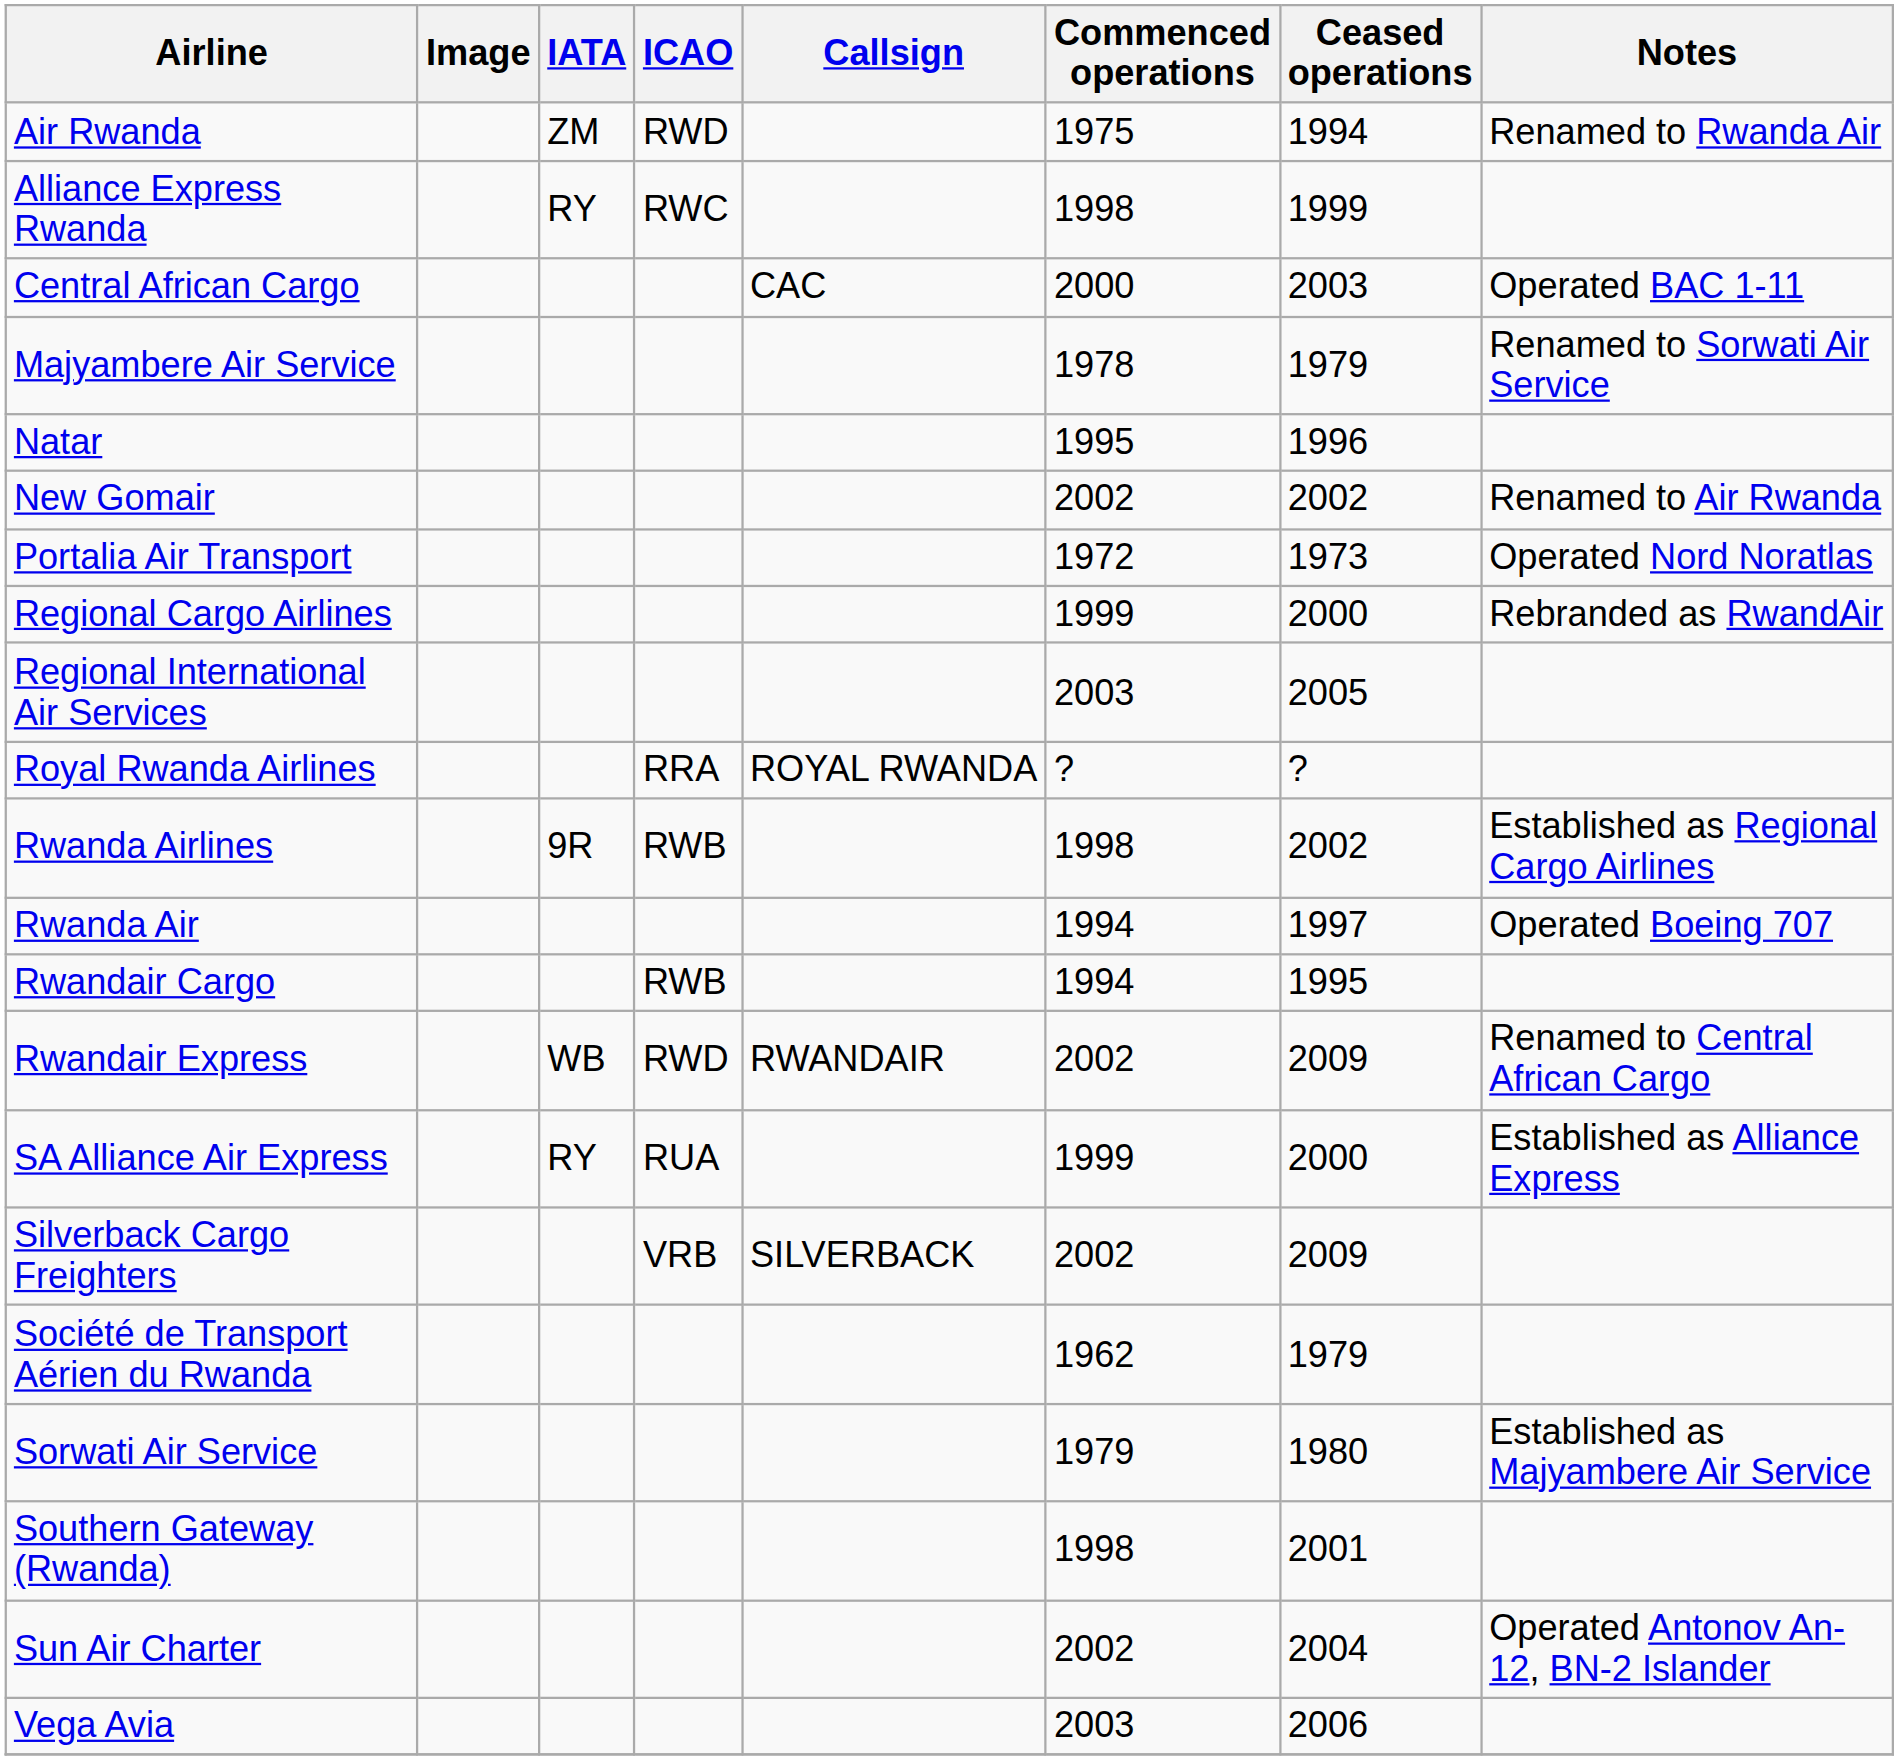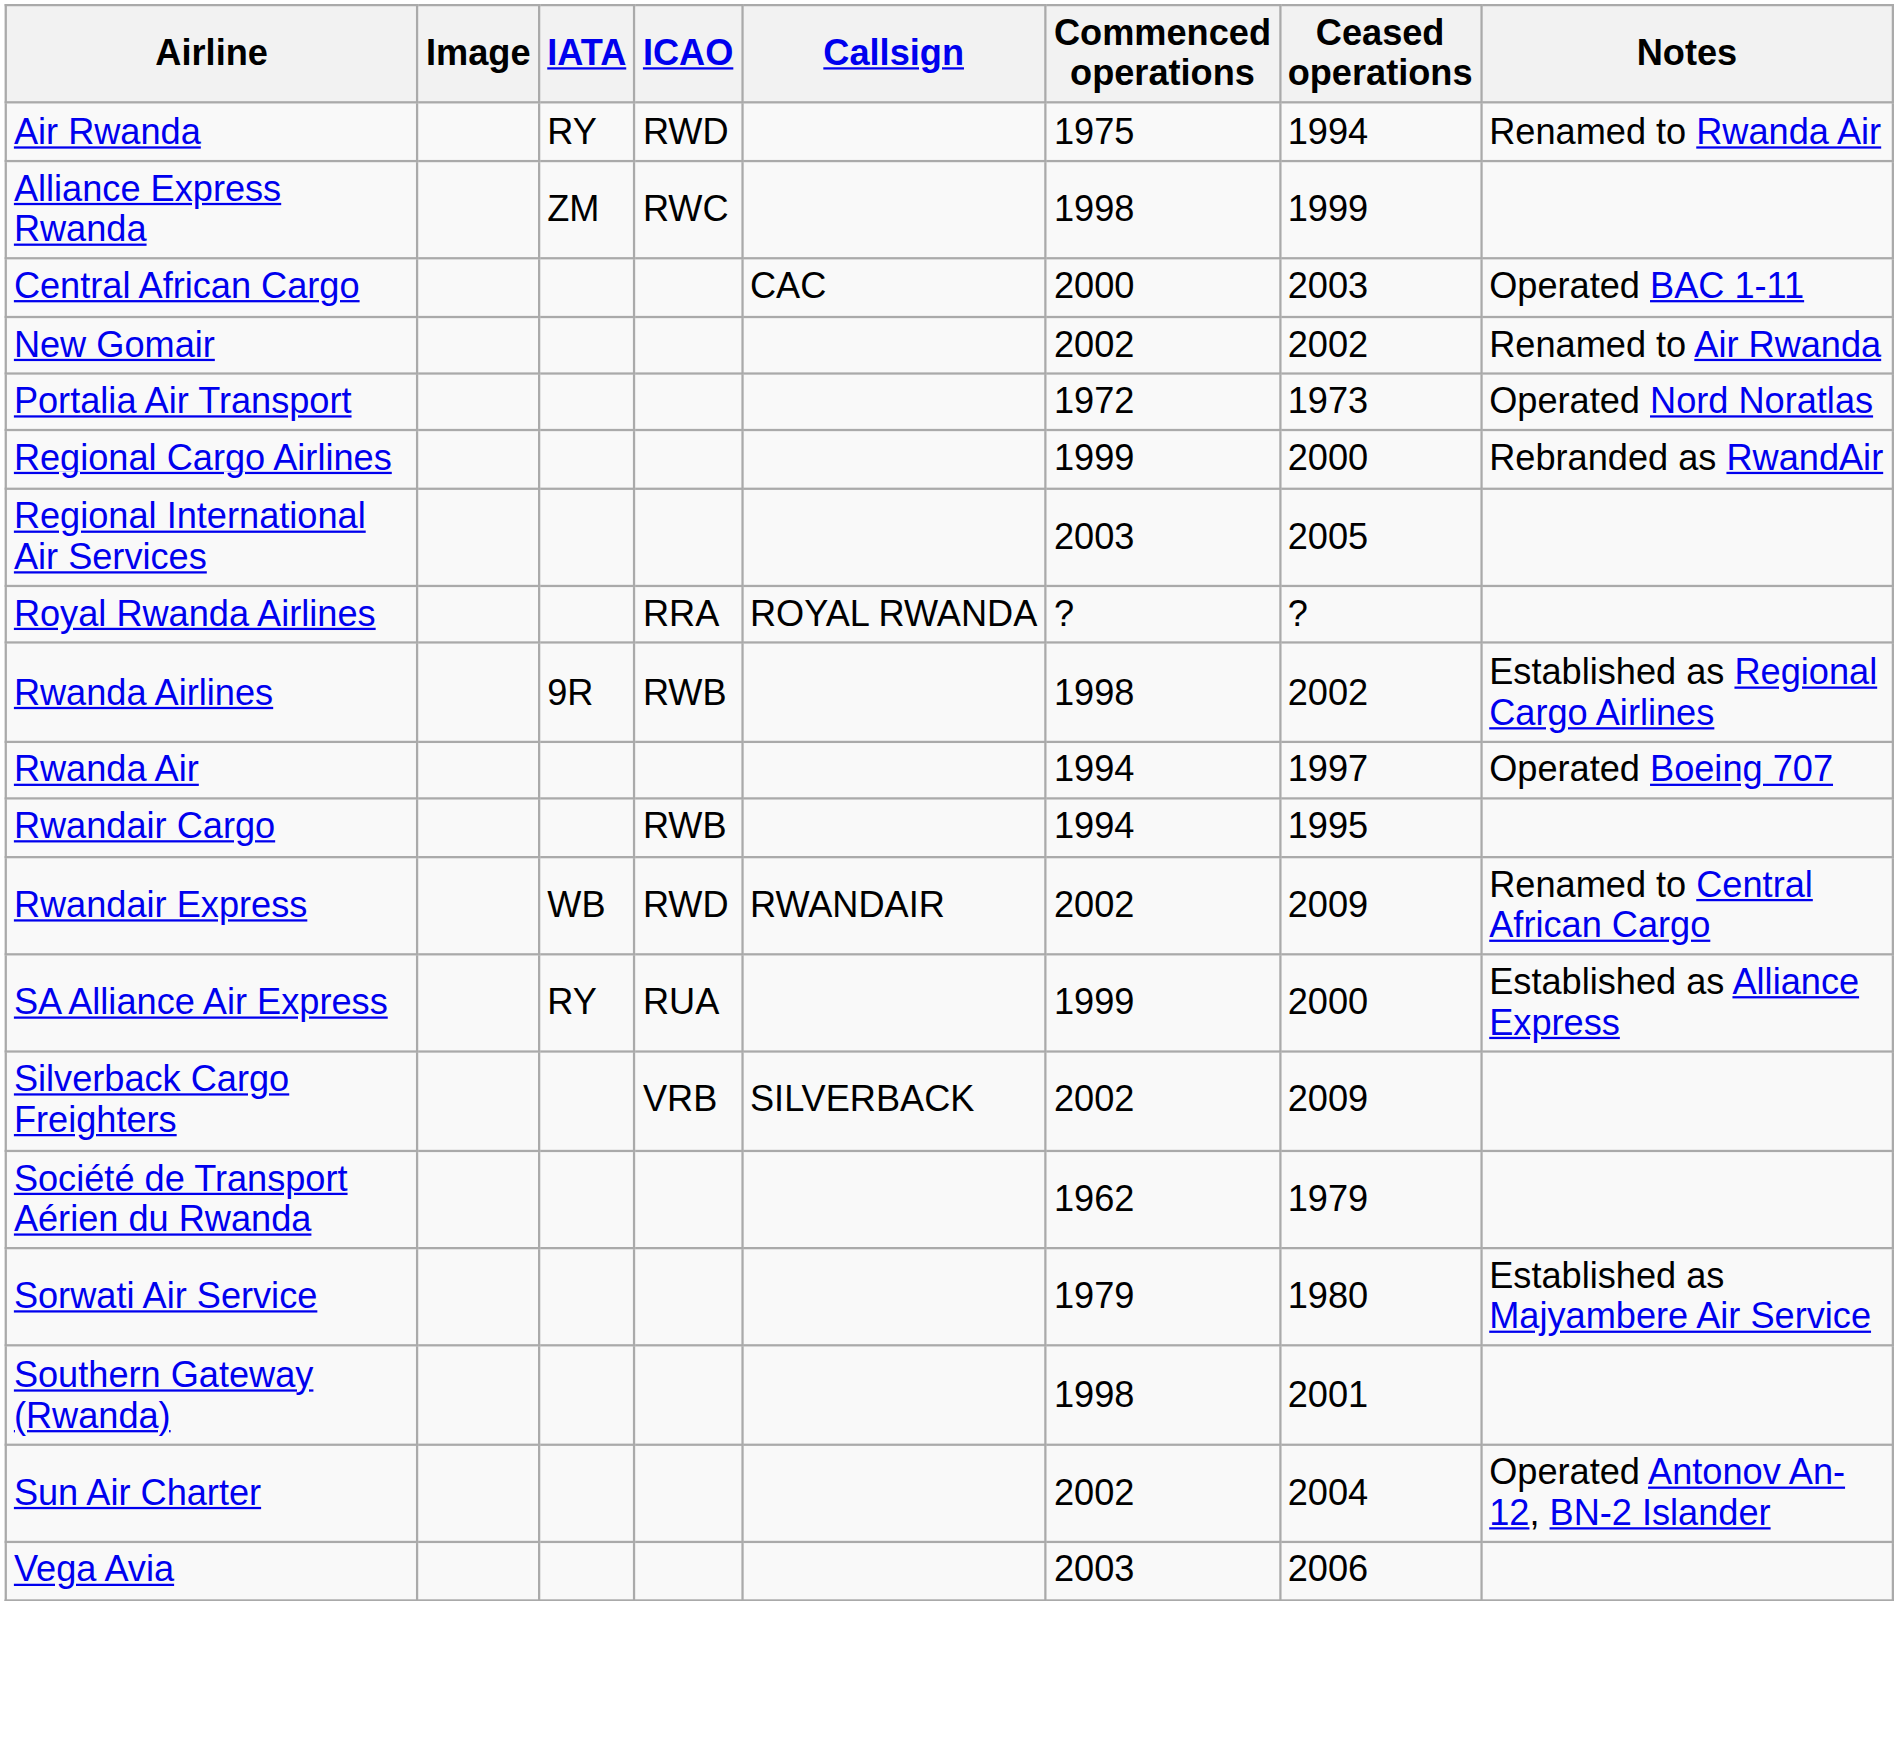Air Rwanda | IATA: ZM -> RY
Alliance Express Rwanda | IATA: RY -> ZM
- row: Majyambere Air Service | 1978 | 1979 | Renamed to Sorwati Air Service
- row: Natar | 1995 | 1996
